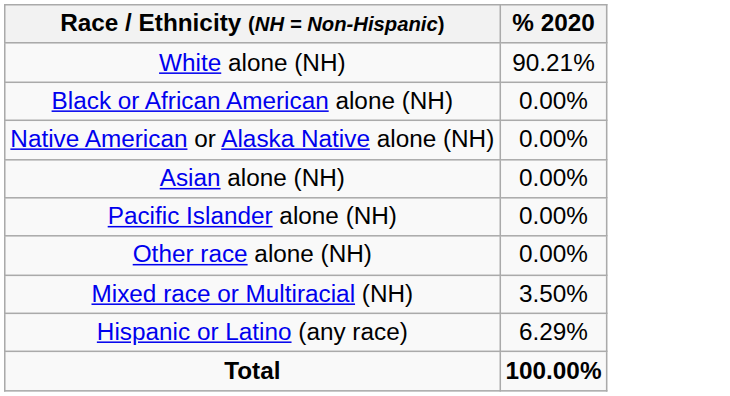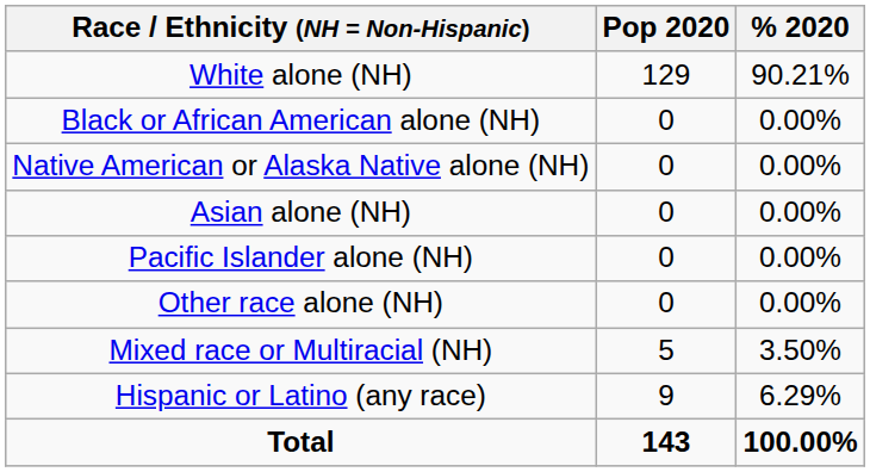+ column: Pop 2020 | 129 | 0 | 0 | 0 | 0 | 0 | 5 | 9 | 143
